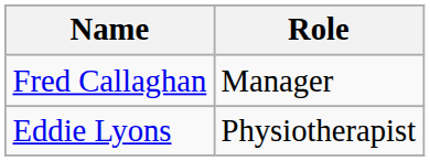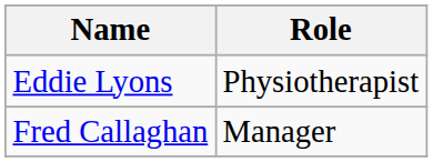rows swapped: Fred Callaghan <-> Eddie Lyons
